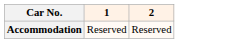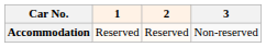+ column: 3 | Non-reserved
